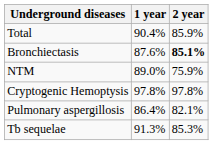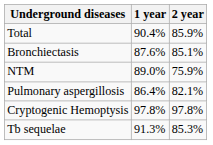Bronchiectasis | 2 year: bold -> normal
rows swapped: Cryptogenic Hemoptysis <-> Pulmonary aspergillosis
